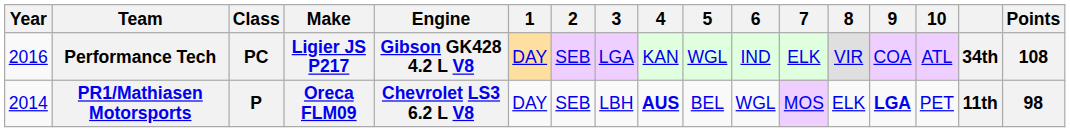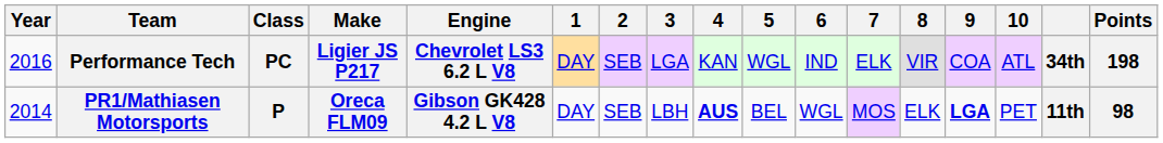Performance Tech | Engine: Gibson GK428 4.2 L V8 -> Chevrolet LS3 6.2 L V8
Performance Tech | Points: 108 -> 198
PR1/Mathiasen Motorsports | Engine: Chevrolet LS3 6.2 L V8 -> Gibson GK428 4.2 L V8
